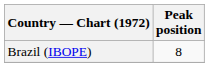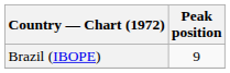Brazil (IBOPE) | Peak position: 8 -> 9
